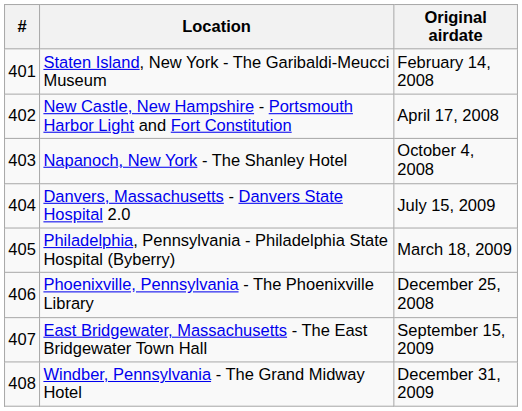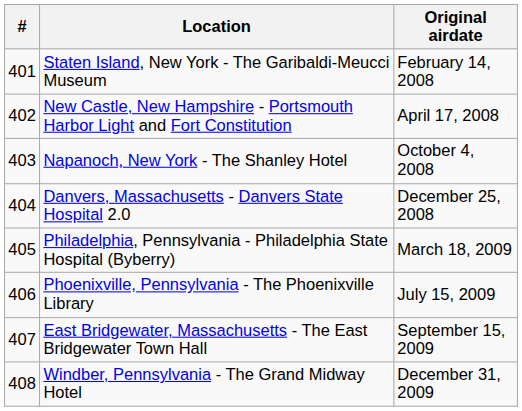Danvers, Massachusetts - Danvers State Hospital 2.0 | Original airdate: July 15, 2009 -> December 25, 2008
Phoenixville, Pennsylvania - The Phoenixville Library | Original airdate: December 25, 2008 -> July 15, 2009
